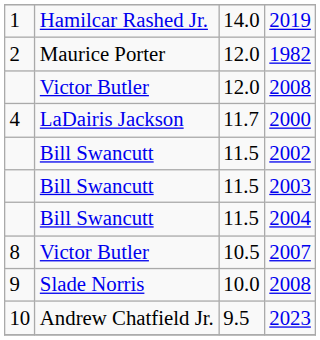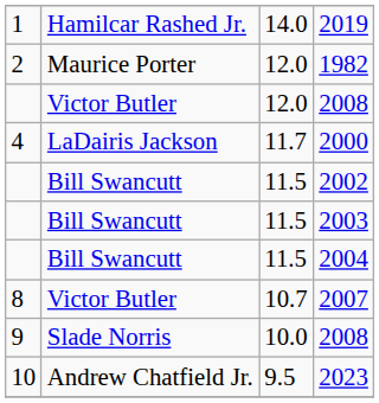2007 | column 3: 10.5 -> 10.7
